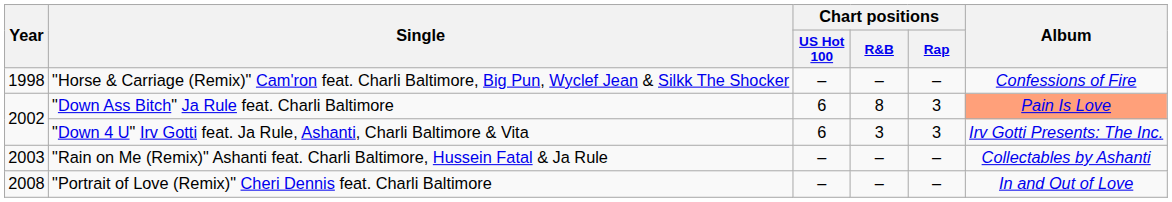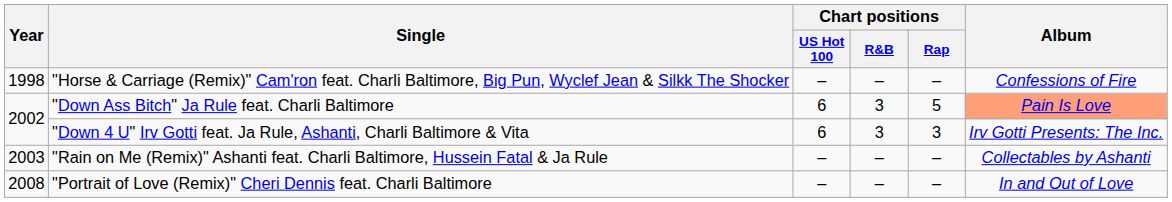"Down Ass Bitch" Ja Rule feat. Charli Baltimore | Chart positions / R&B: 8 -> 3
"Down Ass Bitch" Ja Rule feat. Charli Baltimore | Chart positions / Rap: 3 -> 5
